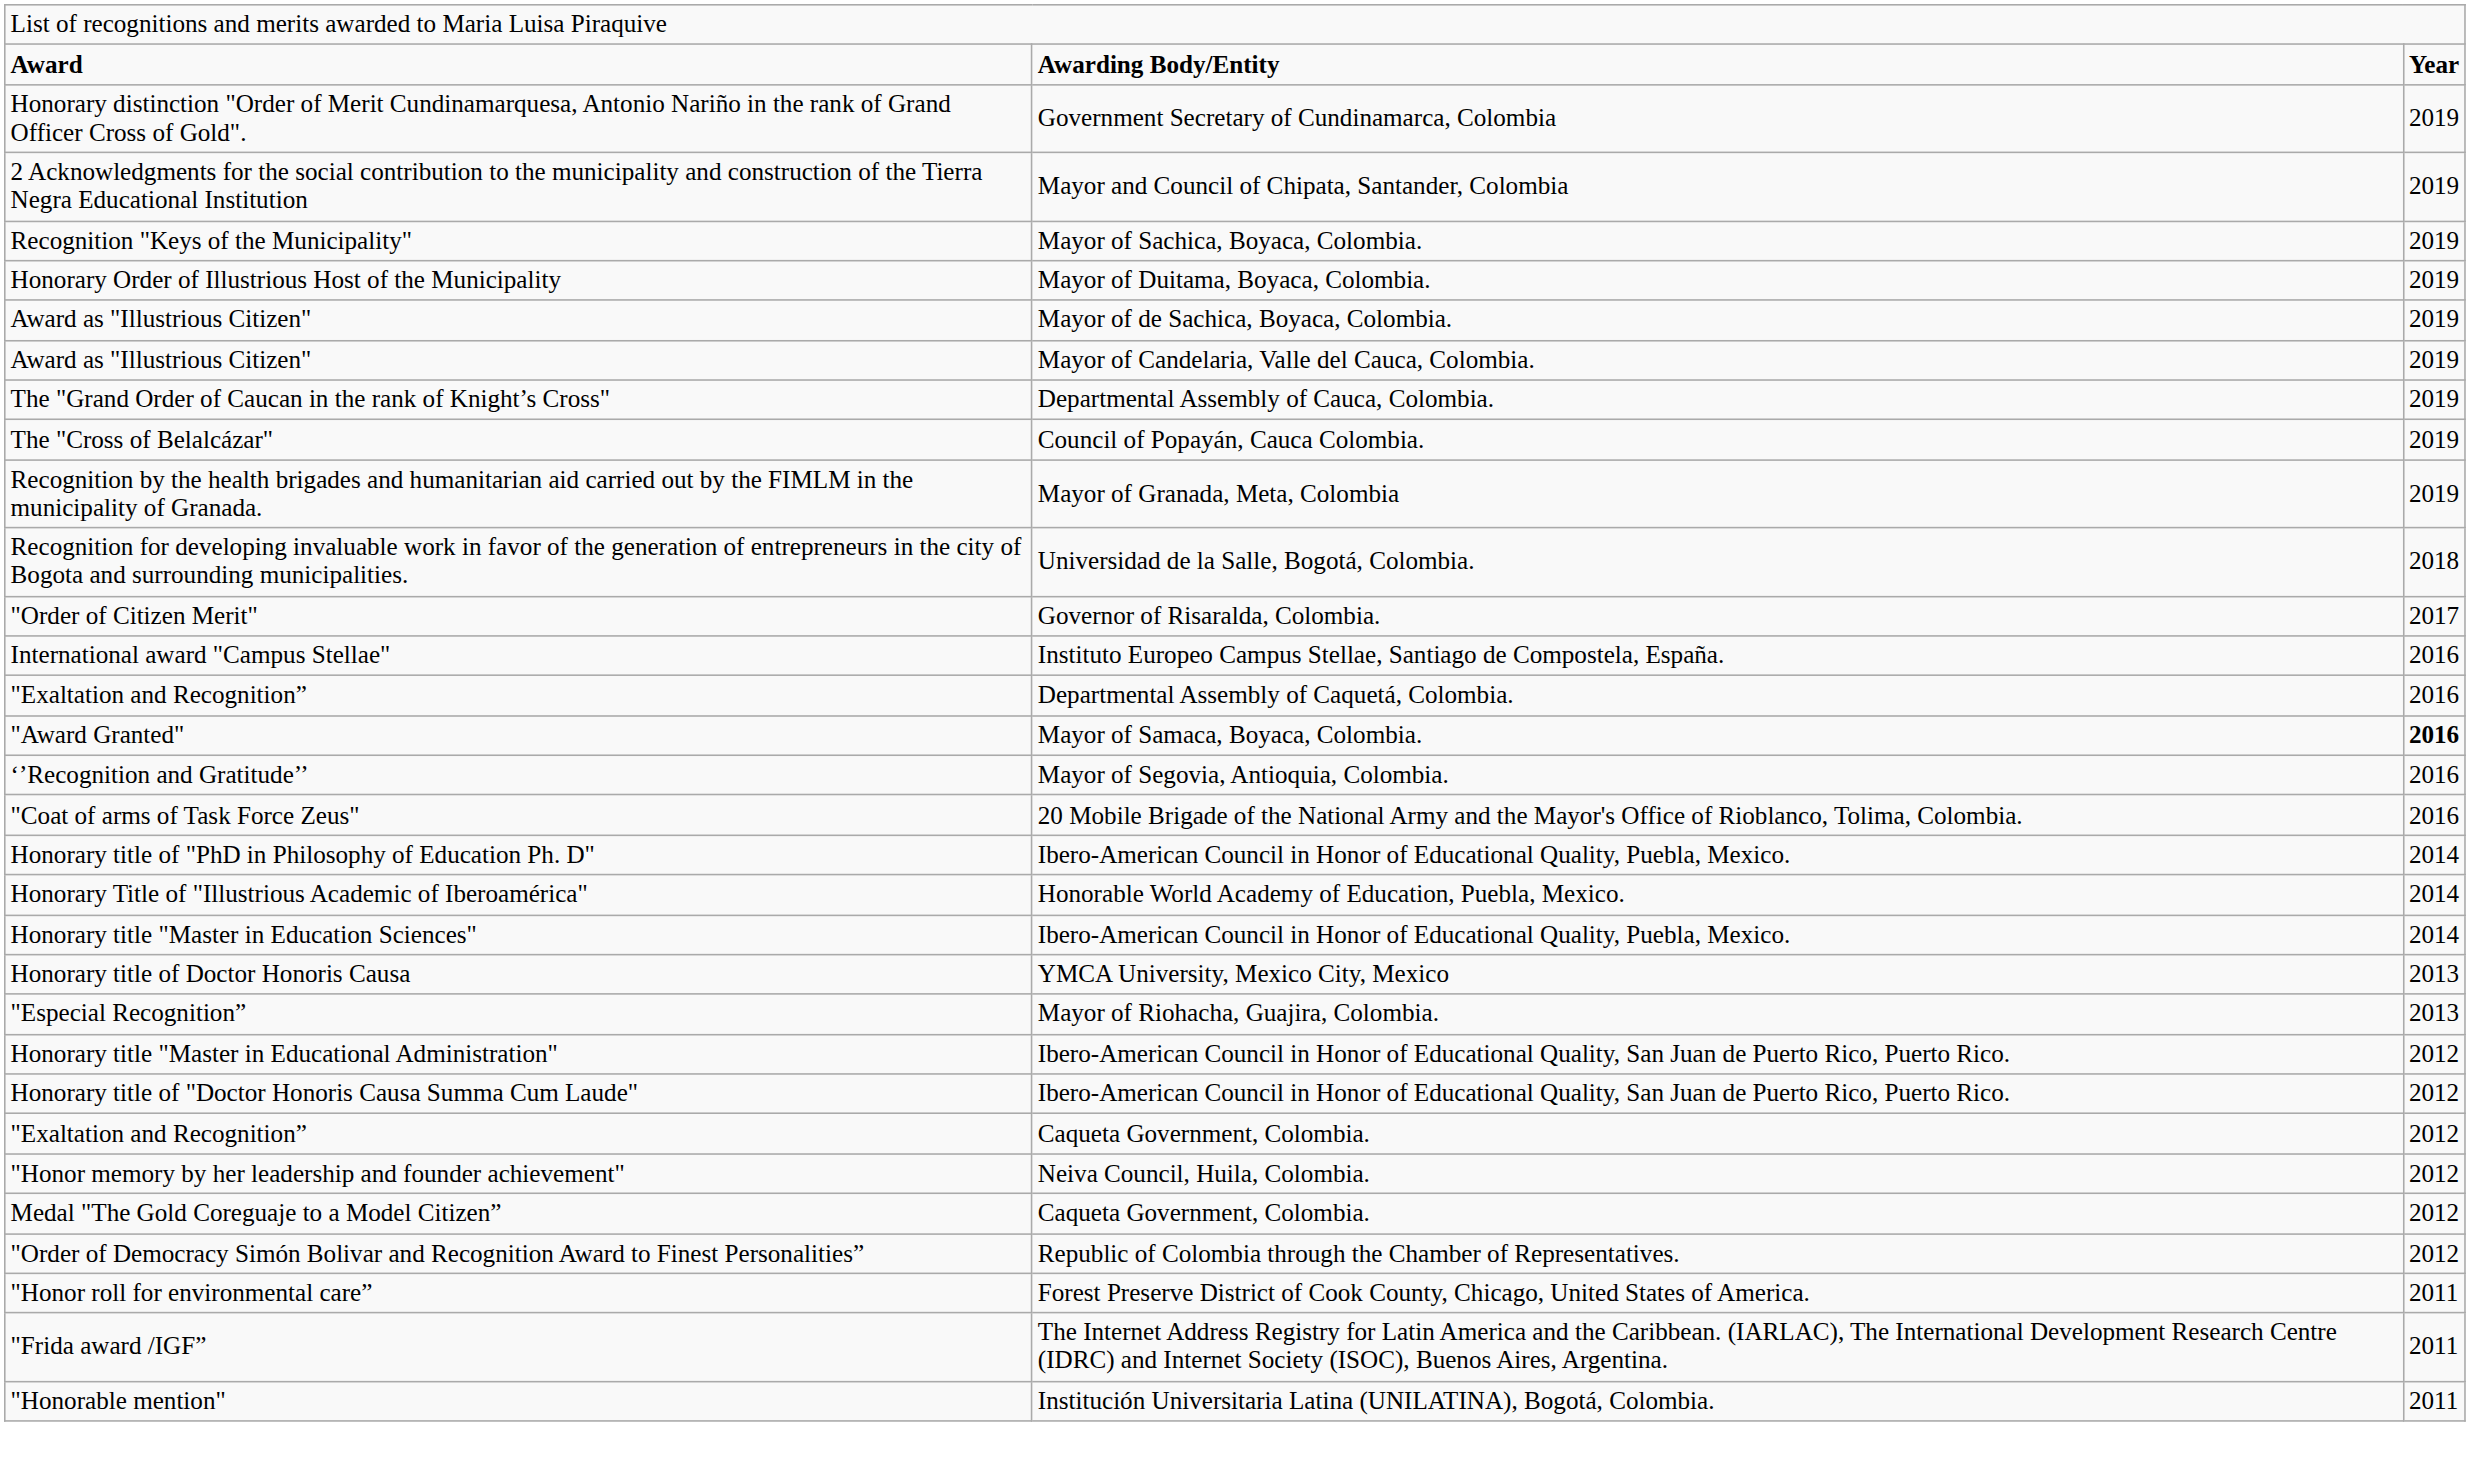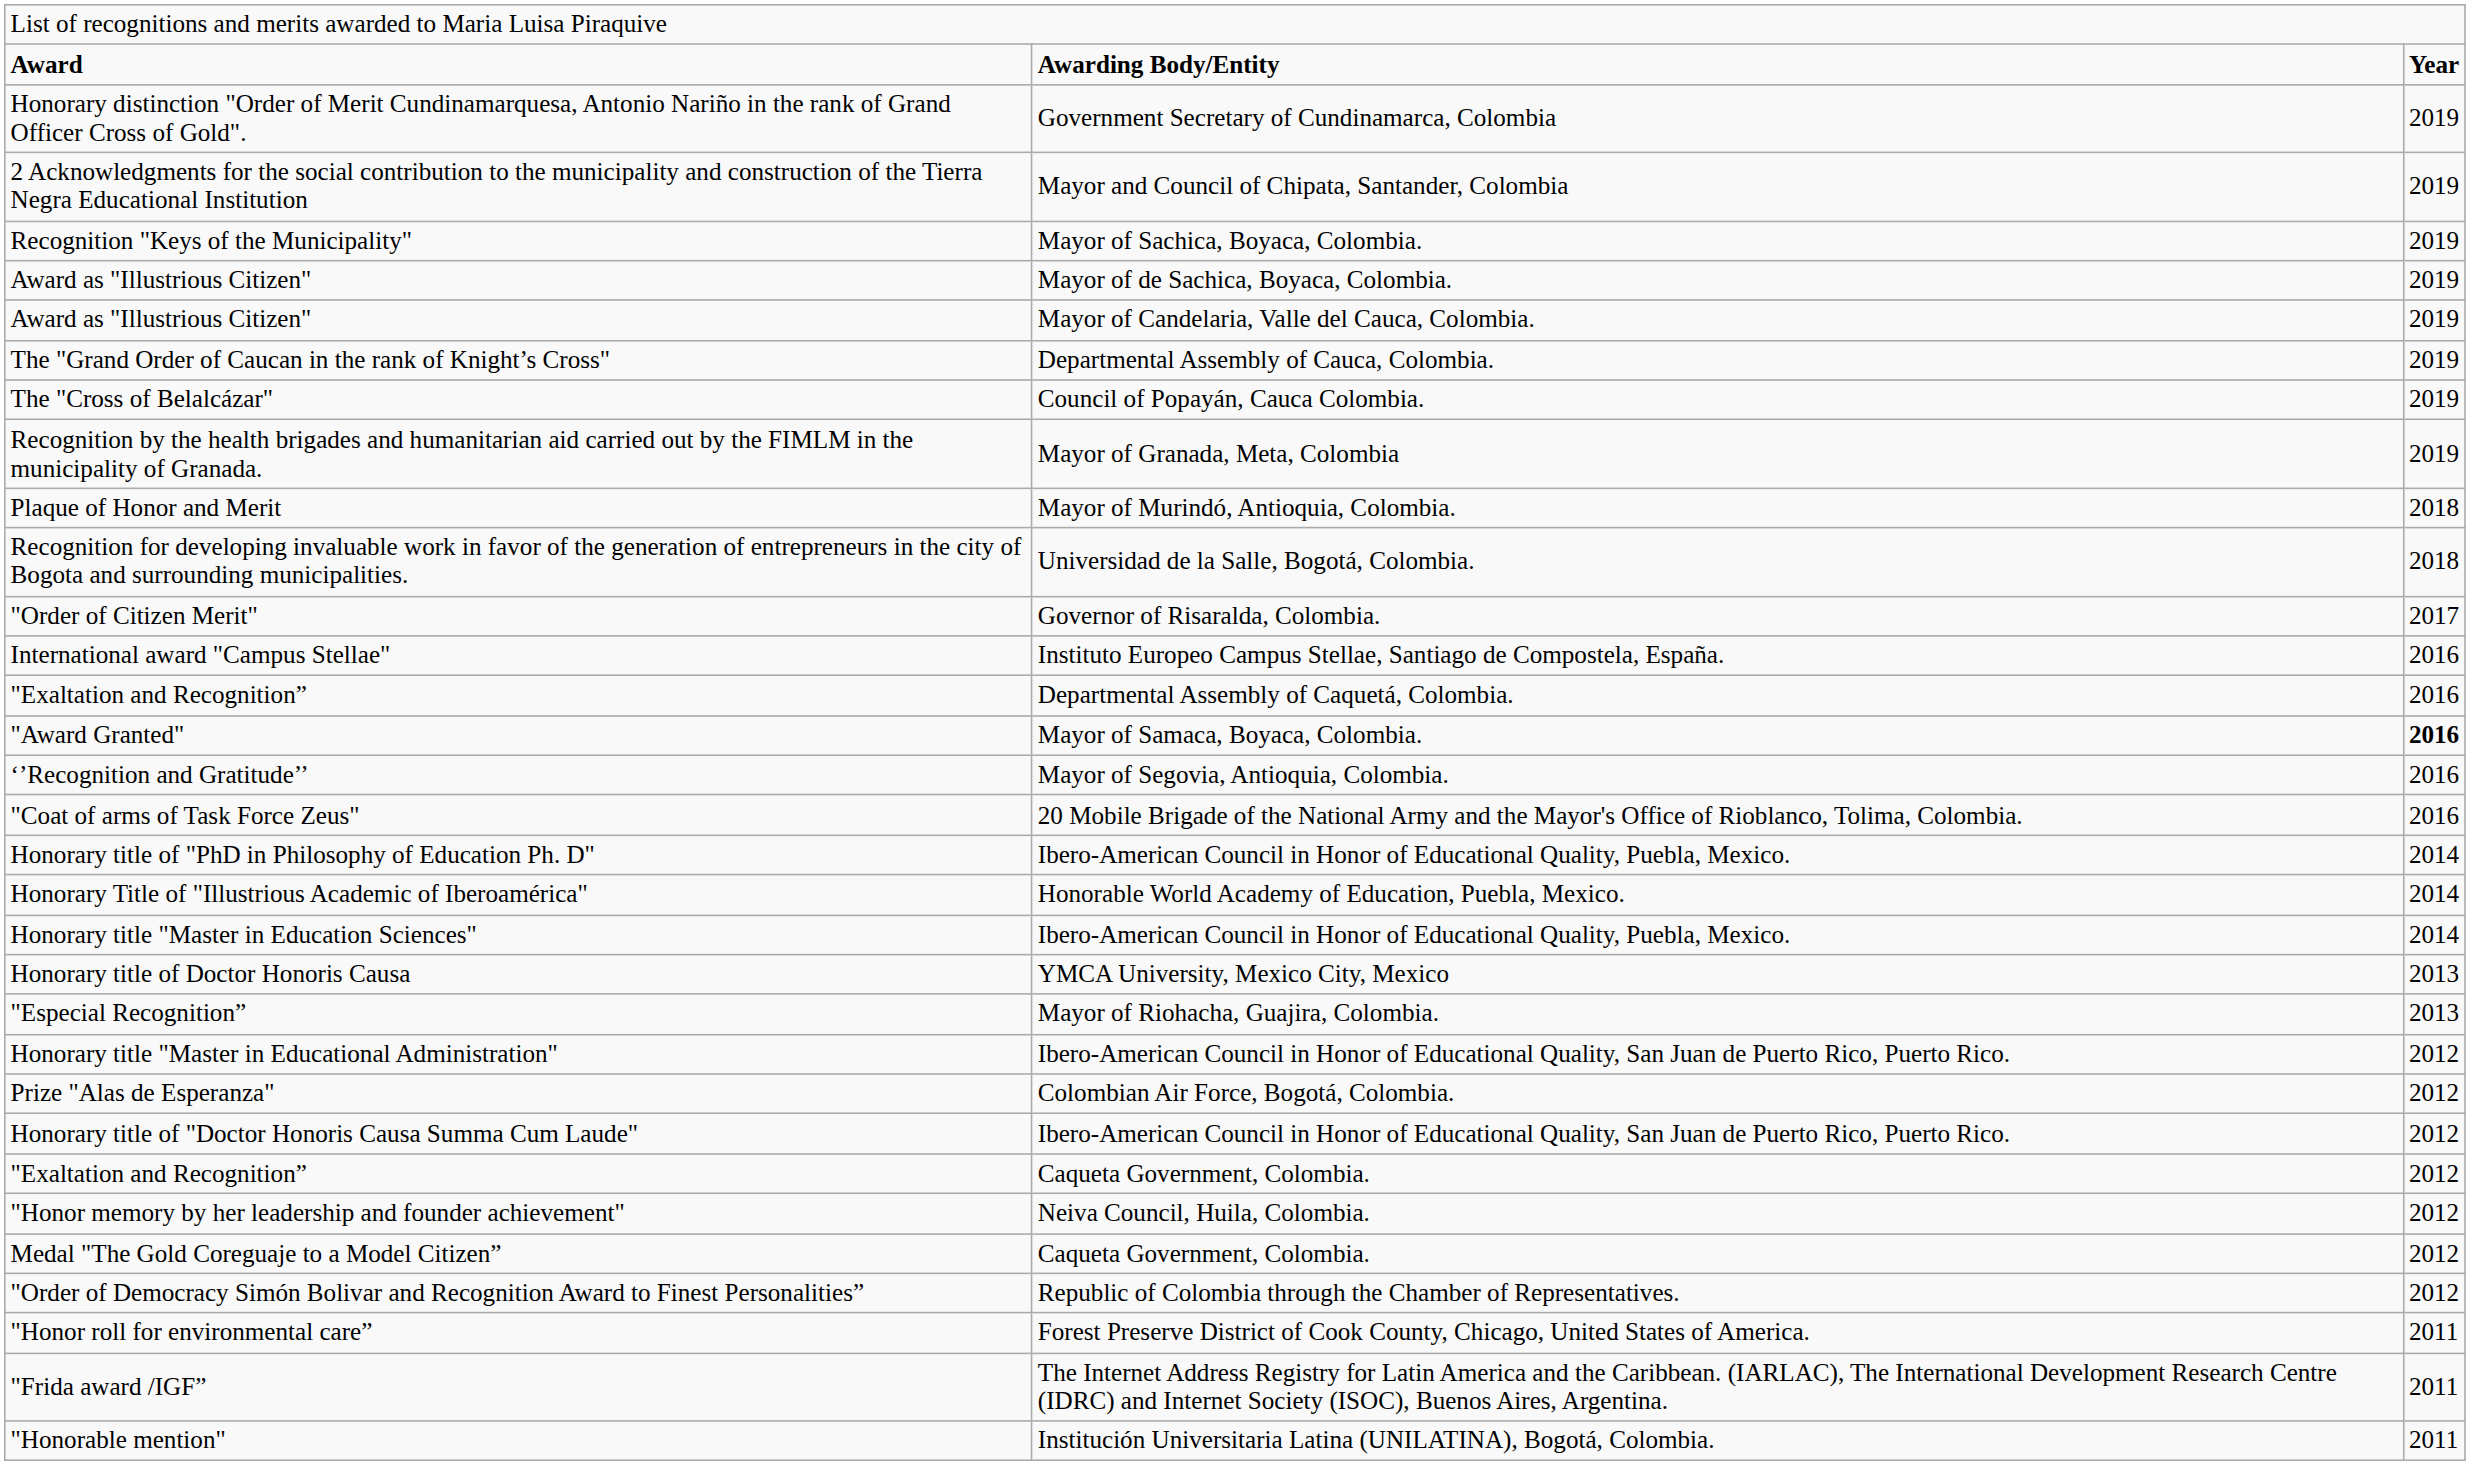- row: Honorary Order of Illustrious Host of the Municipality | Mayor of Duitama, Boyaca, Colombia. | 2019
+ row: Plaque of Honor and Merit | Mayor of Murindó, Antioquia, Colombia. | 2018
+ row: Prize "Alas de Esperanza" | Colombian Air Force, Bogotá, Colombia. | 2012
